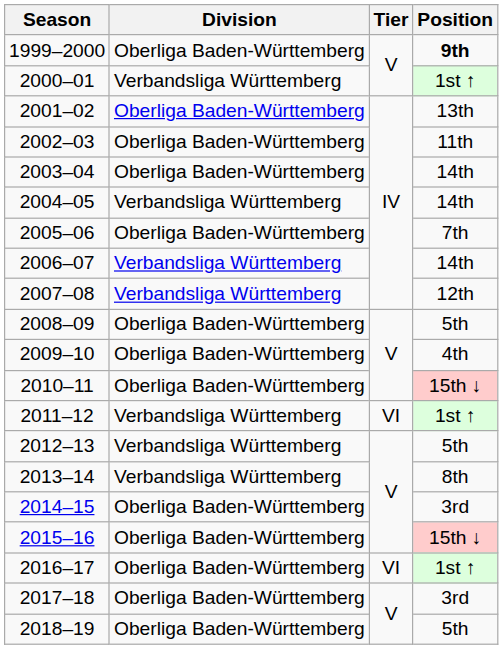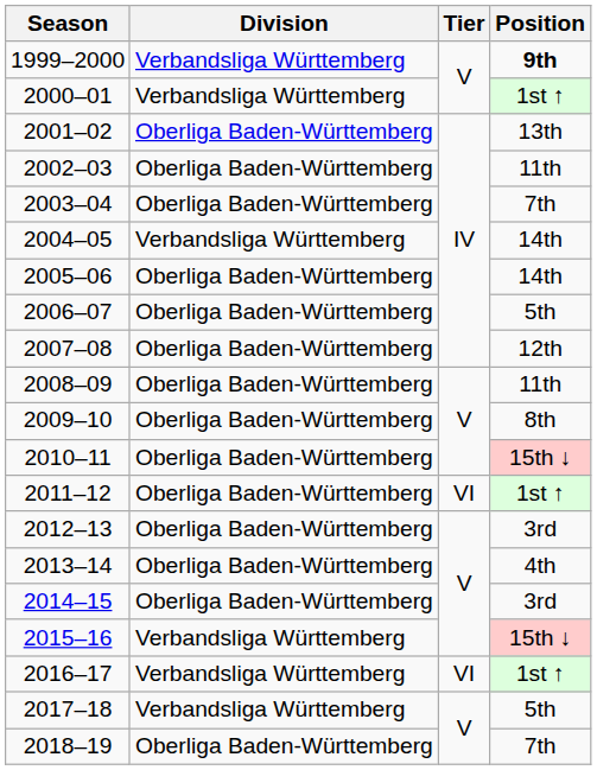1999–2000 | Division: Oberliga Baden-Württemberg -> Verbandsliga Württemberg
2003–04 | Position: 14th -> 7th
2005–06 | Position: 7th -> 14th
2006–07 | Division: Verbandsliga Württemberg -> Oberliga Baden-Württemberg
2006–07 | Position: 14th -> 5th
2007–08 | Division: Verbandsliga Württemberg -> Oberliga Baden-Württemberg
2008–09 | Position: 5th -> 11th
2009–10 | Position: 4th -> 8th
2011–12 | Division: Verbandsliga Württemberg -> Oberliga Baden-Württemberg
2012–13 | Division: Verbandsliga Württemberg -> Oberliga Baden-Württemberg
2012–13 | Position: 5th -> 3rd
2013–14 | Division: Verbandsliga Württemberg -> Oberliga Baden-Württemberg
2013–14 | Position: 8th -> 4th
2015–16 | Division: Oberliga Baden-Württemberg -> Verbandsliga Württemberg
2016–17 | Division: Oberliga Baden-Württemberg -> Verbandsliga Württemberg
2017–18 | Division: Oberliga Baden-Württemberg -> Verbandsliga Württemberg
2017–18 | Position: 3rd -> 5th
2018–19 | Position: 5th -> 7th
